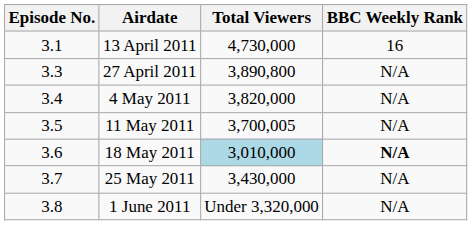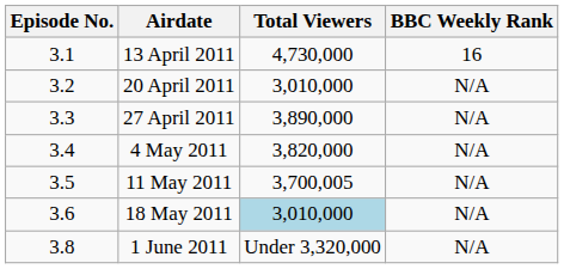+ row: 3.2 | 20 April 2011 | 3,010,000 | N/A
27 April 2011 | Total Viewers: 3,890,800 -> 3,890,000
18 May 2011 | BBC Weekly Rank: bold -> normal
- row: 3.7 | 25 May 2011 | 3,430,000 | N/A
